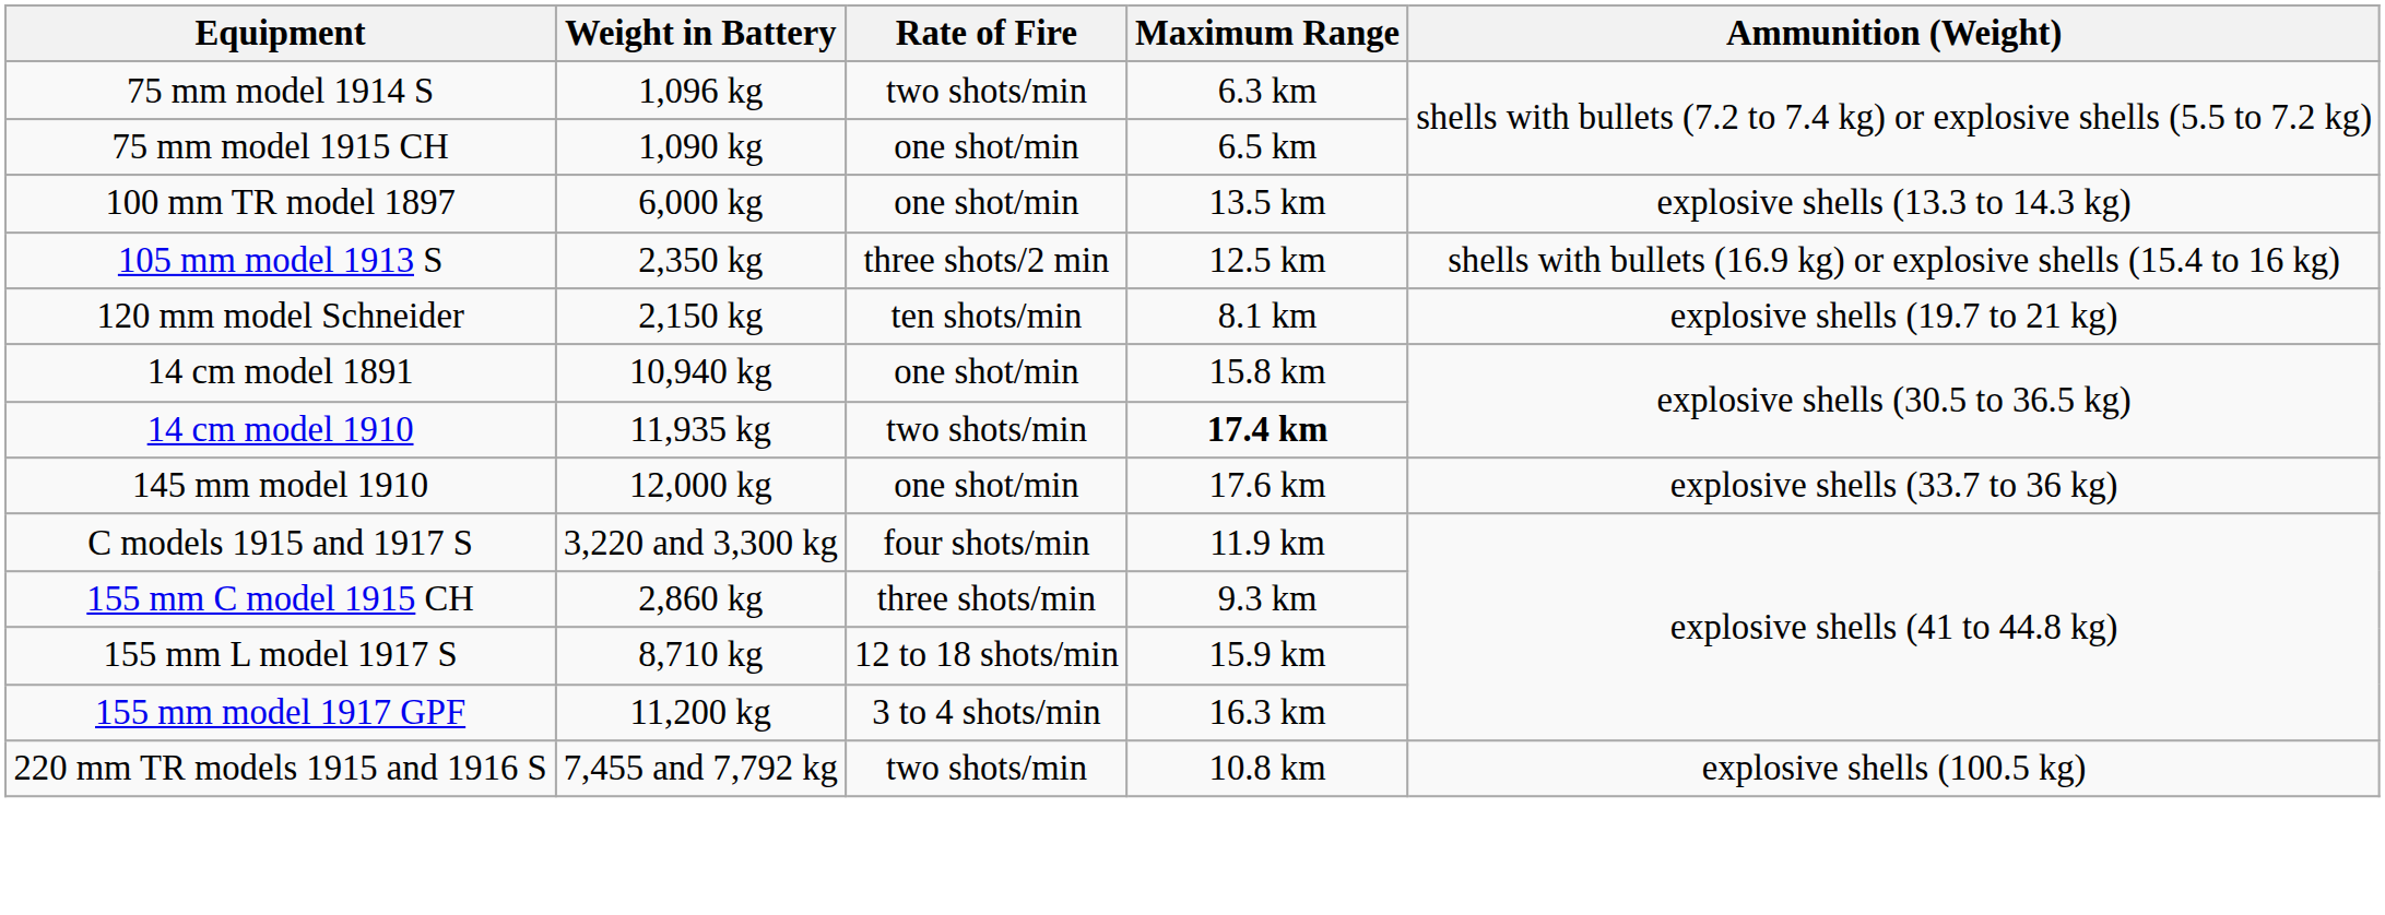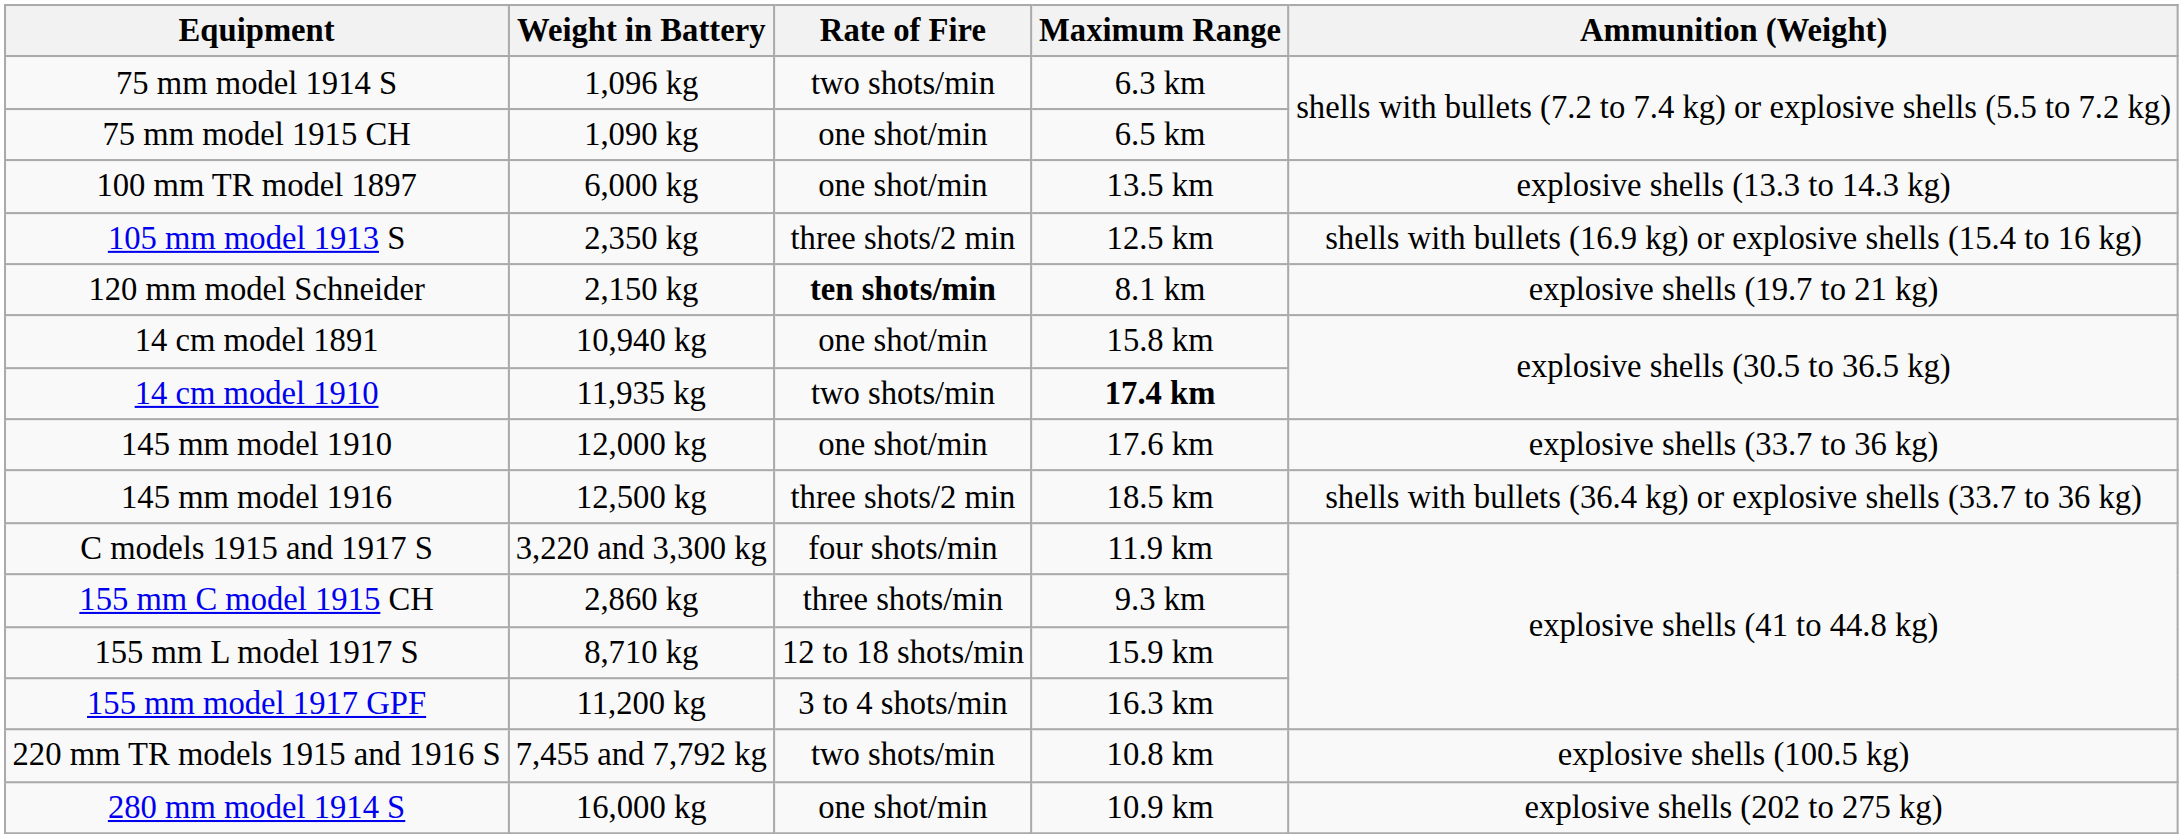120 mm model Schneider | Rate of Fire: normal -> bold
+ row: 145 mm model 1916 | 12,500 kg | three shots/2 min | 18.5 km | shells with bullets (36.4 kg) or explosive shells (33.7 to 36 kg)
+ row: 280 mm model 1914 S | 16,000 kg | one shot/min | 10.9 km | explosive shells (202 to 275 kg)
